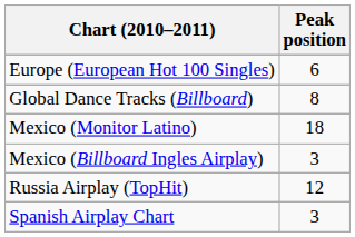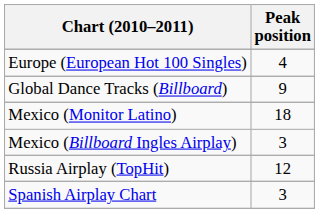Europe (European Hot 100 Singles) | Peak position: 6 -> 4
Global Dance Tracks (Billboard) | Peak position: 8 -> 9
